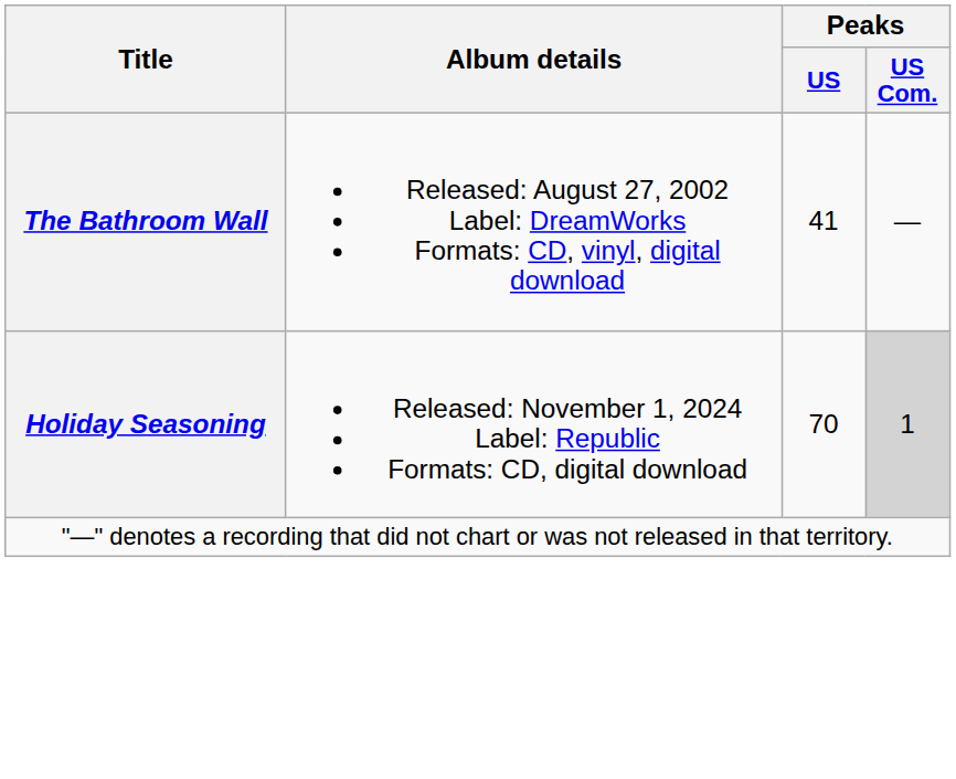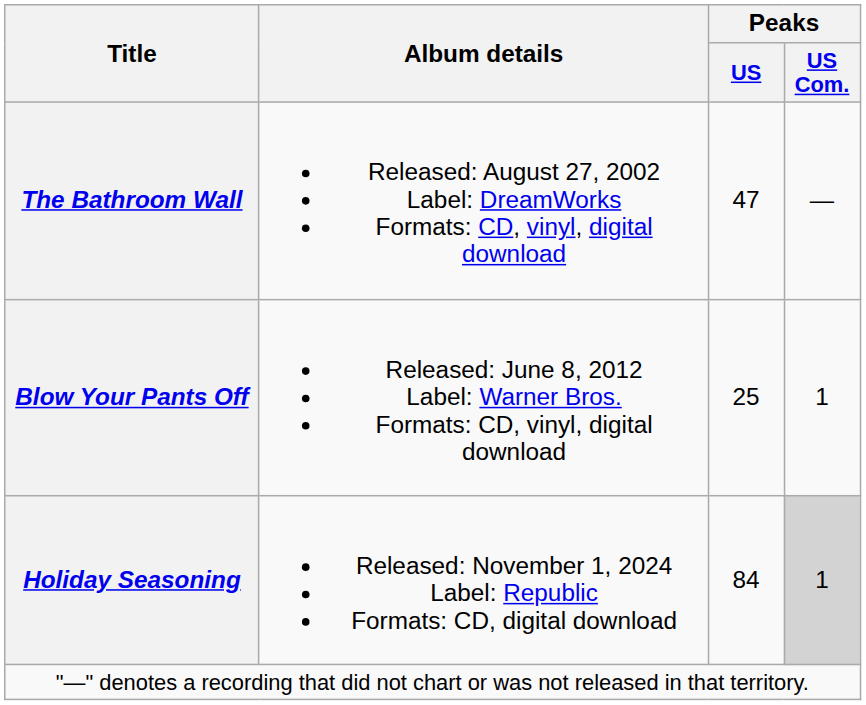The Bathroom Wall | Peaks / US: 41 -> 47
+ row: Blow Your Pants Off | Released: June 8, 2012 Label: Warner Bros. Formats: CD, vinyl, digital download | 25 | 1
Holiday Seasoning | Peaks / US: 70 -> 84
